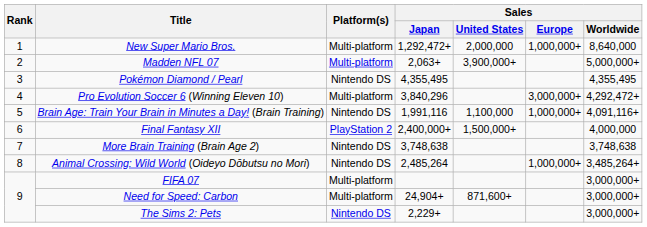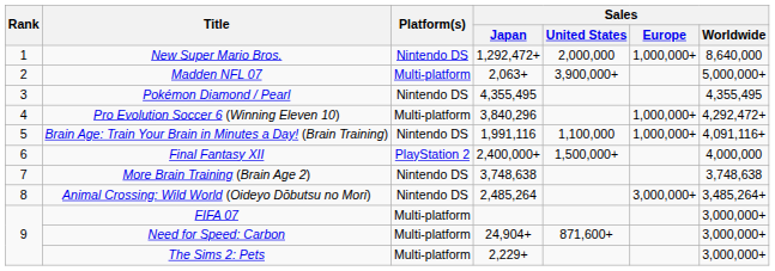New Super Mario Bros. | Platform(s): Multi-platform -> Nintendo DS
Pro Evolution Soccer 6 (Winning Eleven 10) | Sales / Europe: 3,000,000+ -> 1,000,000+
Animal Crossing: Wild World (Oideyo Dōbutsu no Mori) | Sales / Europe: 1,000,000+ -> 3,000,000+
The Sims 2: Pets | Platform(s): Nintendo DS -> Multi-platform
